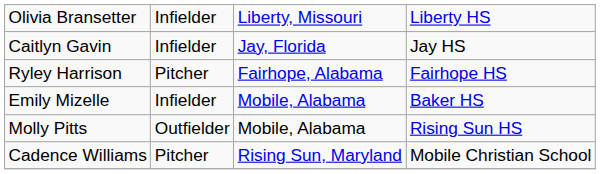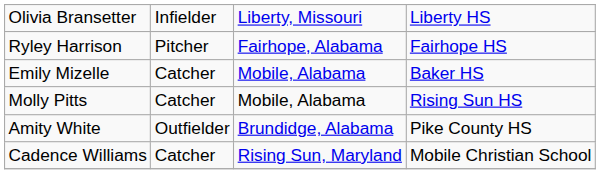- row: Caitlyn Gavin | Infielder | Jay, Florida | Jay HS
Emily Mizelle | column 2: Infielder -> Catcher
Molly Pitts | column 2: Outfielder -> Catcher
+ row: Amity White | Outfielder | Brundidge, Alabama | Pike County HS
Cadence Williams | column 2: Pitcher -> Catcher
